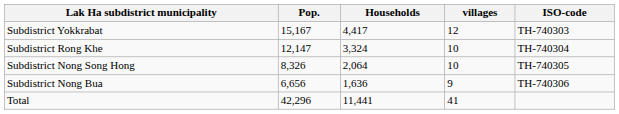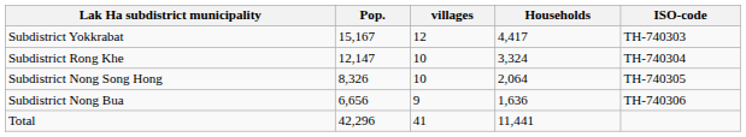columns swapped: Households <-> villages
